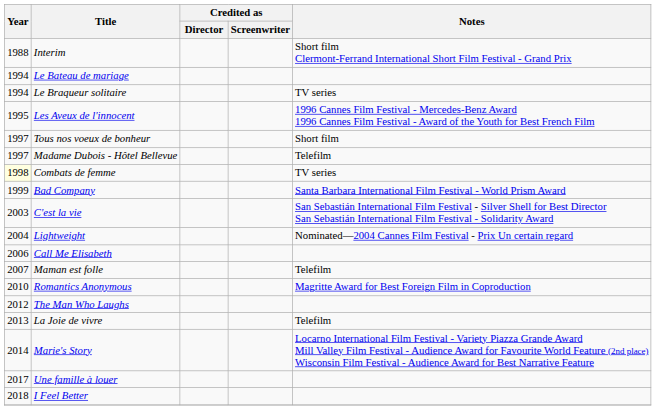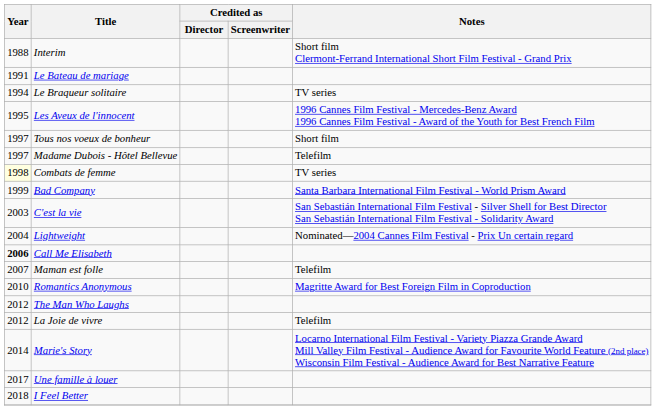Le Bateau de mariage | Year: 1994 -> 1991
Call Me Elisabeth | Year: normal -> bold
La Joie de vivre | Year: 2013 -> 2012
